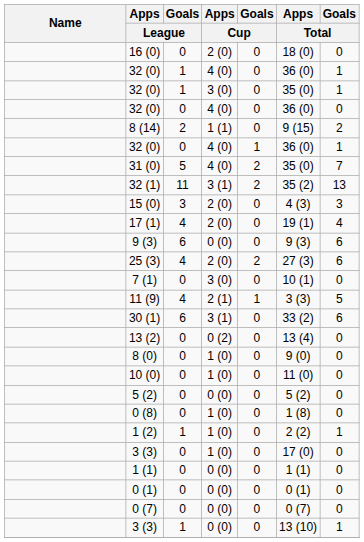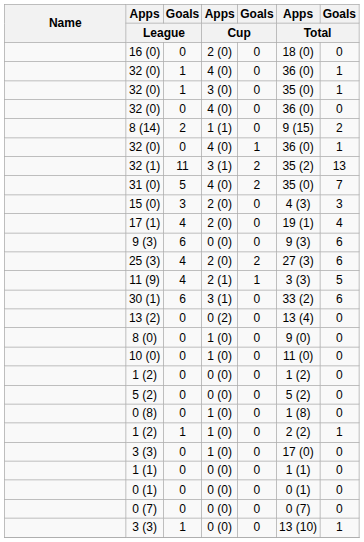rows swapped: 32 (1) <-> 31 (0)
- row: 7 (1) | 0 | 3 (0) | 0 | 10 (1) | 0
+ row: 1 (2) | 0 | 0 (0) | 0 | 1 (2) | 0
